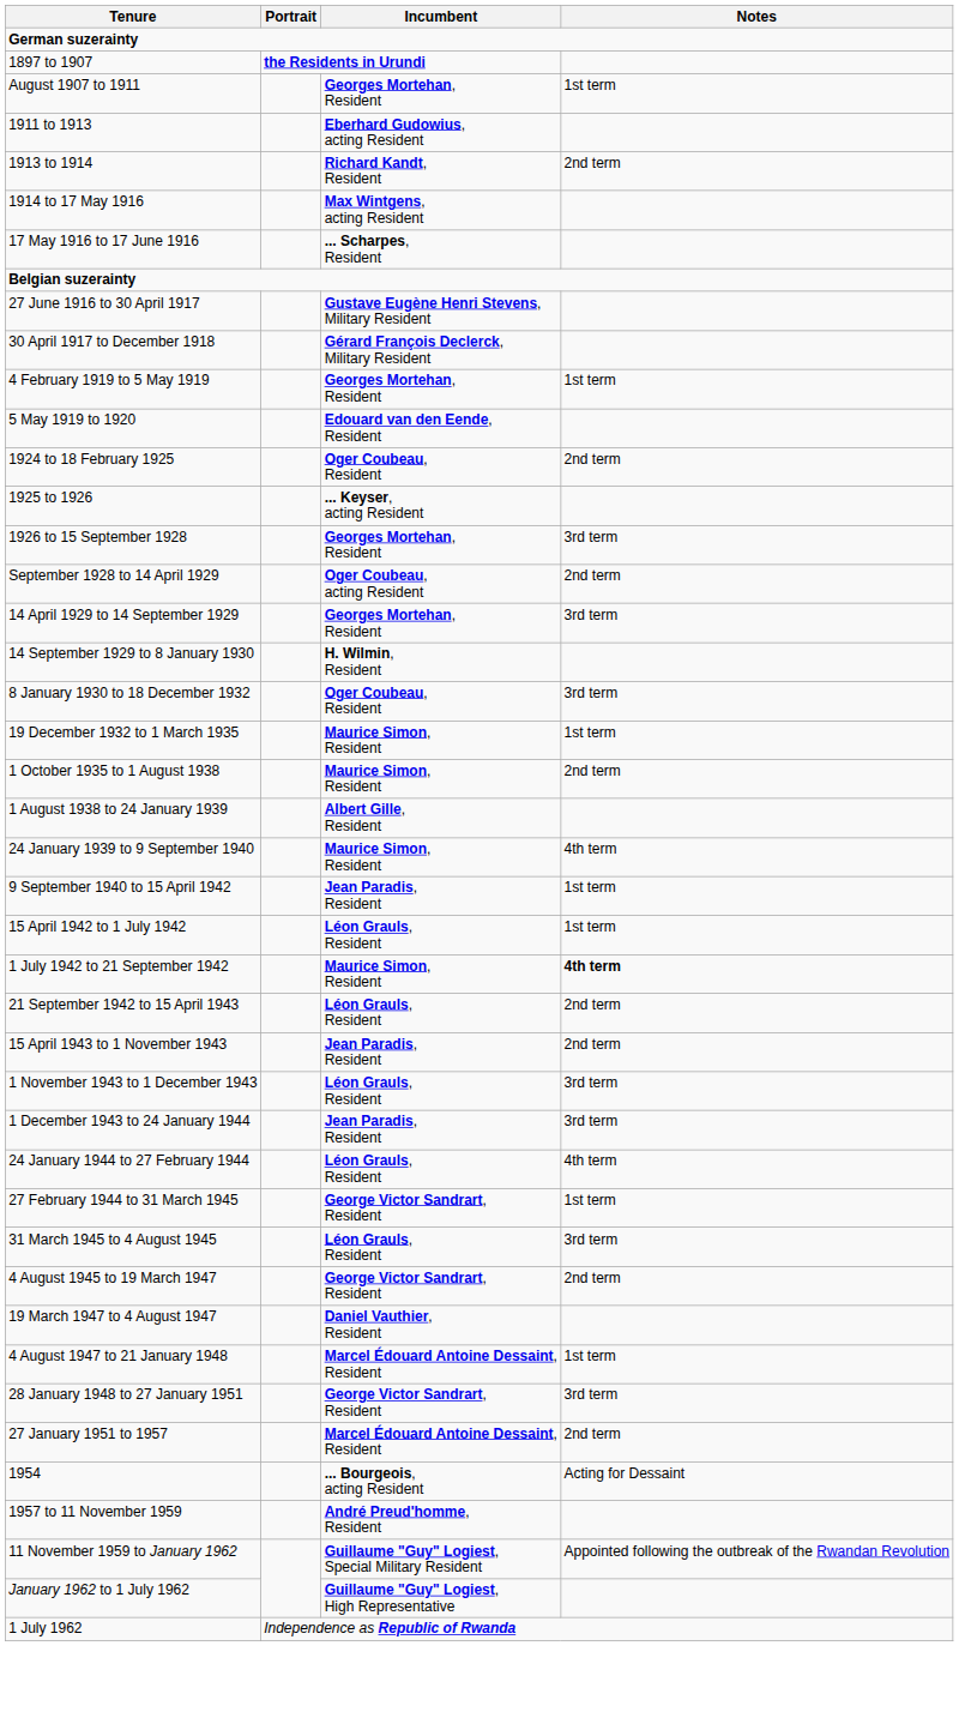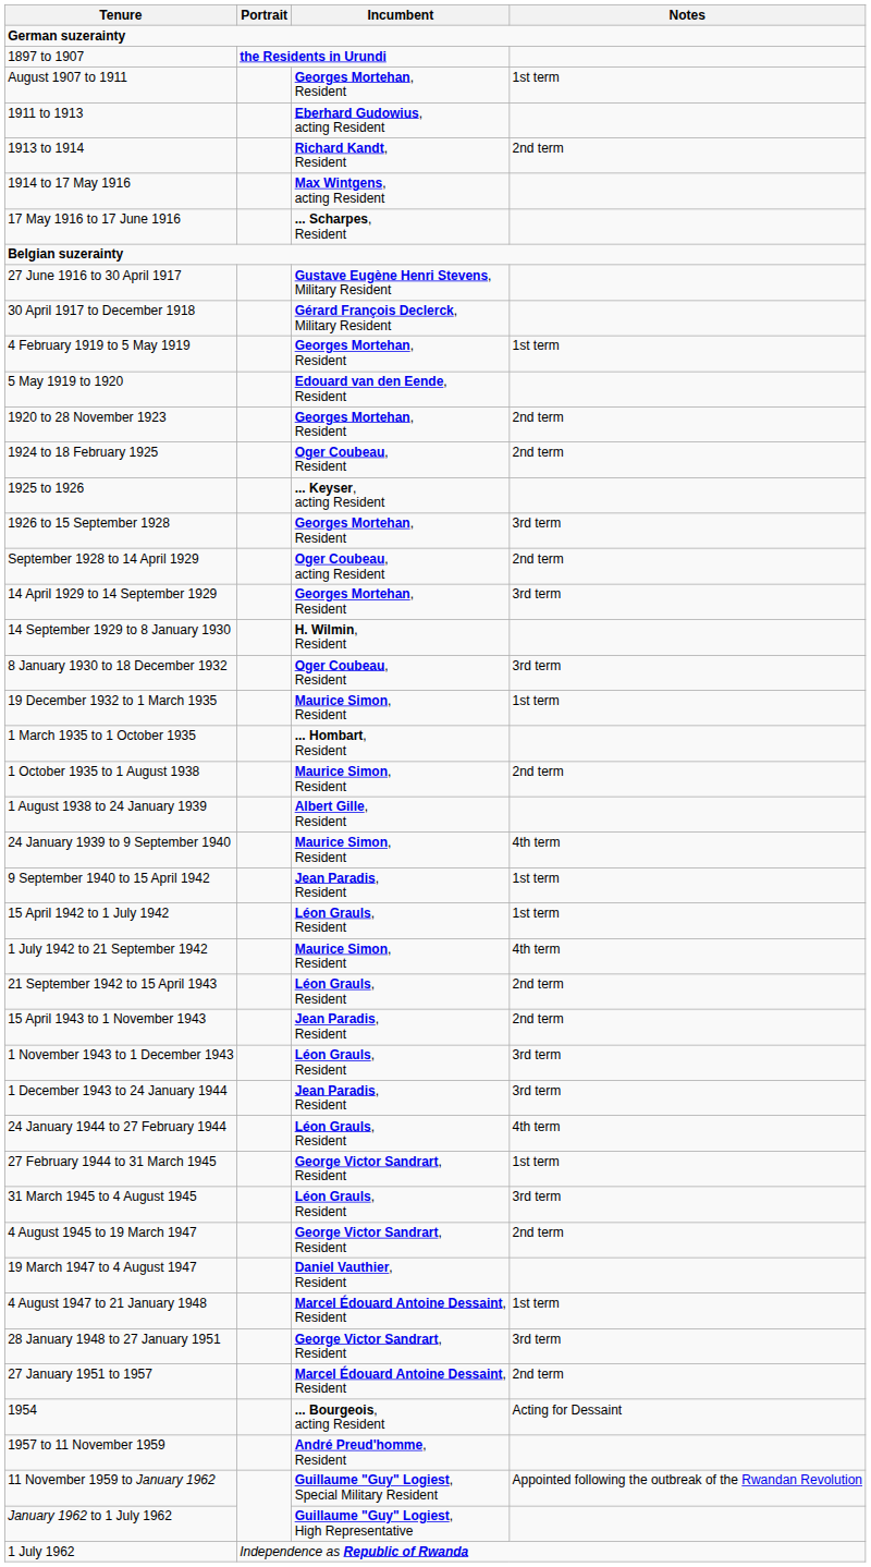+ row: 1920 to 28 November 1923 | Georges Mortehan, Resident | 2nd term
+ row: 1 March 1935 to 1 October 1935 | ... Hombart, Resident
1 July 1942 to 21 September 1942 | Notes: bold -> normal
